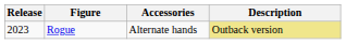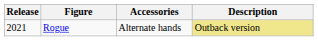Rogue | Release: 2023 -> 2021
